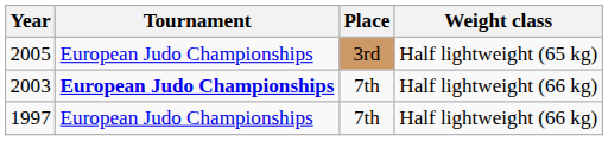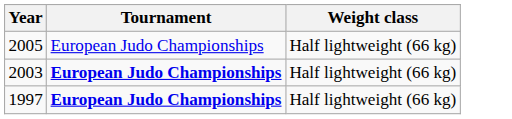- column: Place | 3rd | 7th | 7th
2005 | Weight class: Half lightweight (65 kg) -> Half lightweight (66 kg)
1997 | Tournament: normal -> bold
